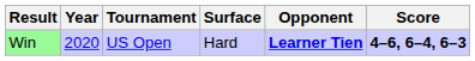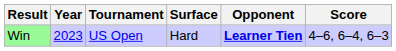Win | Year: 2020 -> 2023
Win | Score: bold -> normal
